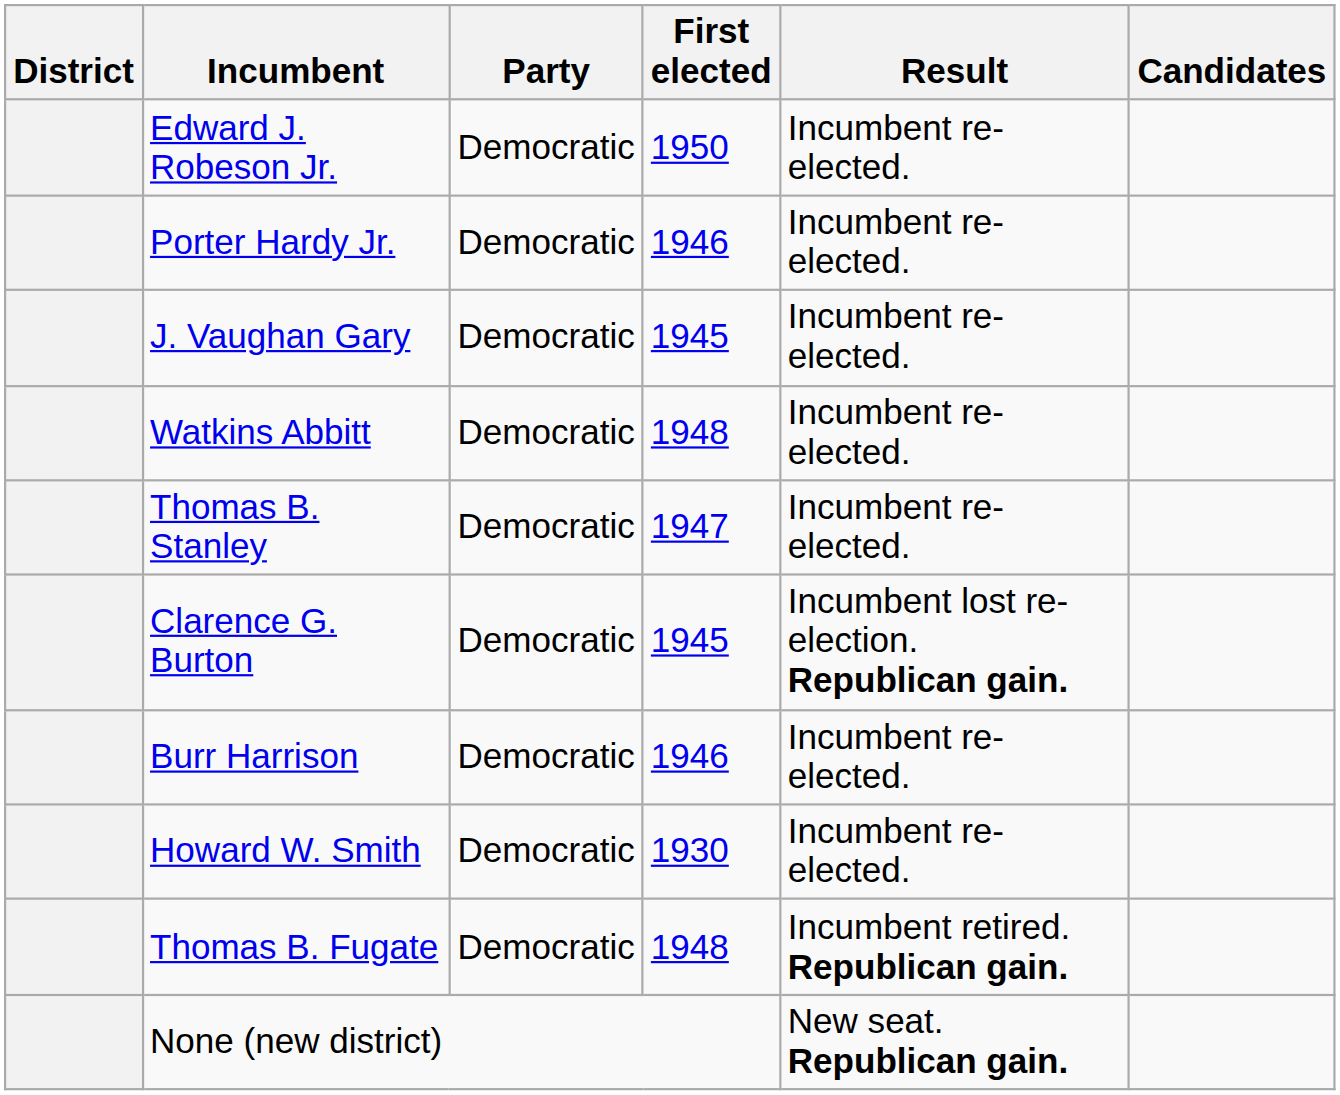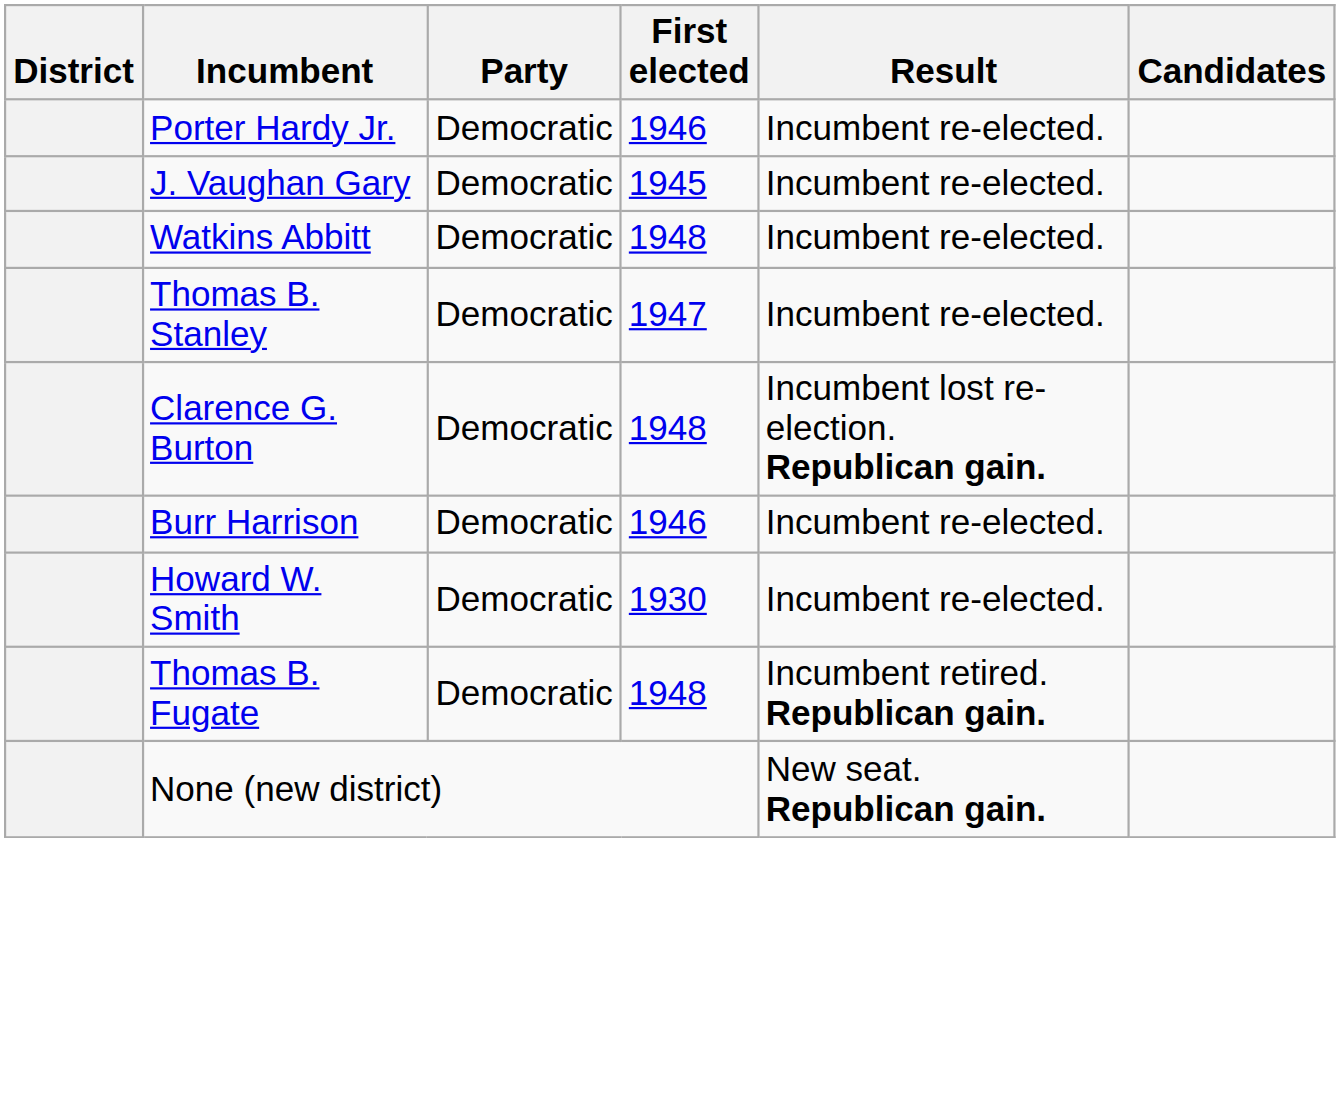- row: Edward J. Robeson Jr. | Democratic | 1950 | Incumbent re-elected.
Clarence G. Burton | First elected: 1945 -> 1948
